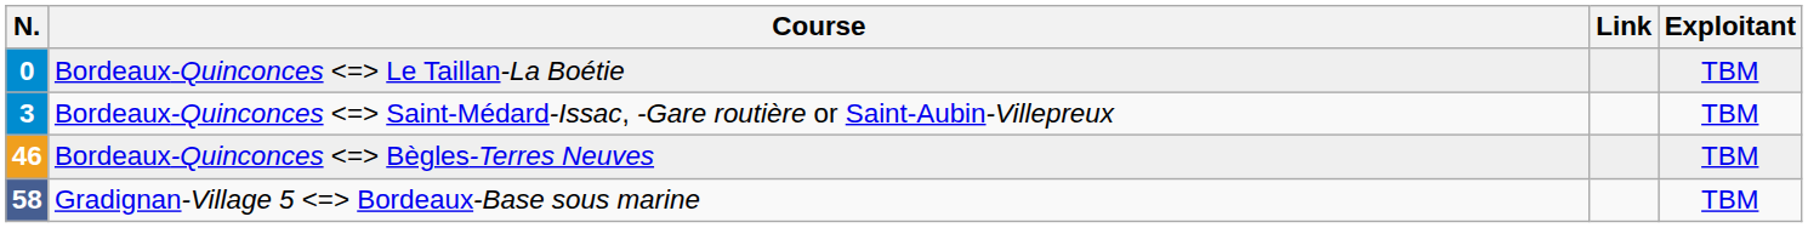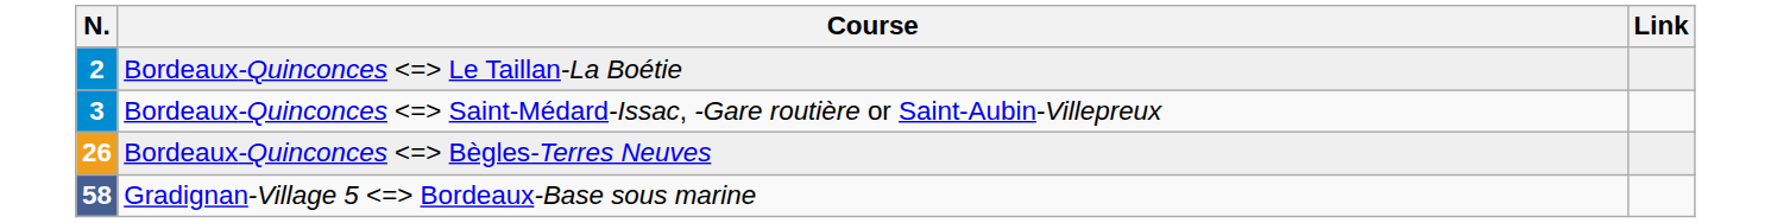- column: Exploitant | TBM | TBM | TBM | TBM
Bordeaux-Quinconces Le Taillan-La Boétie | N.: 0 -> 2
Bordeaux-Quinconces Bègles-Terres Neuves | N.: 46 -> 26
